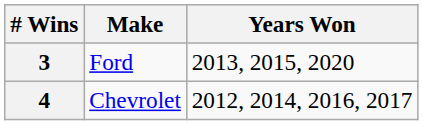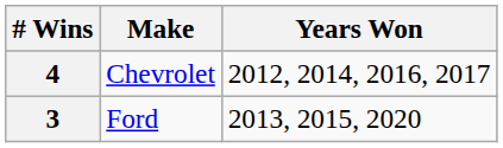rows swapped: 4 <-> 3
